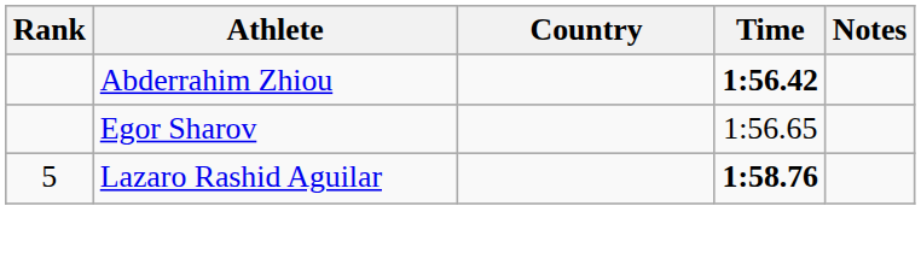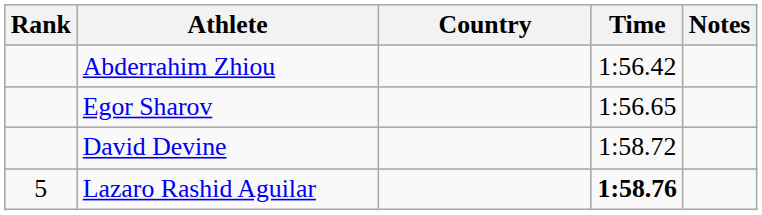Abderrahim Zhiou | Time: bold -> normal
+ row: David Devine | 1:58.72
